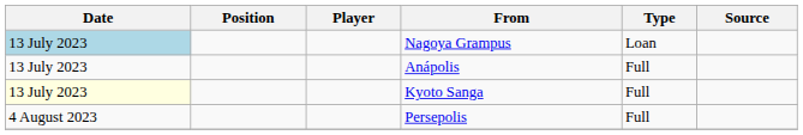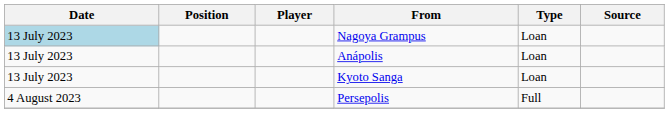Anápolis | Type: Full -> Loan
Kyoto Sanga | Date: lightyellow background -> no background
Kyoto Sanga | Type: Full -> Loan
